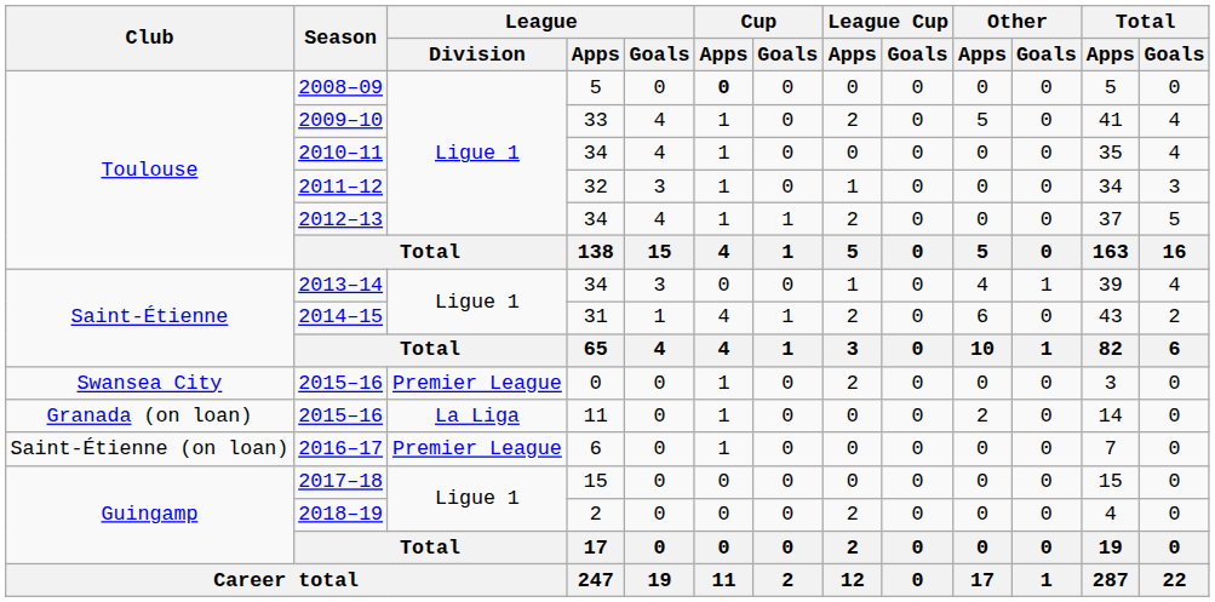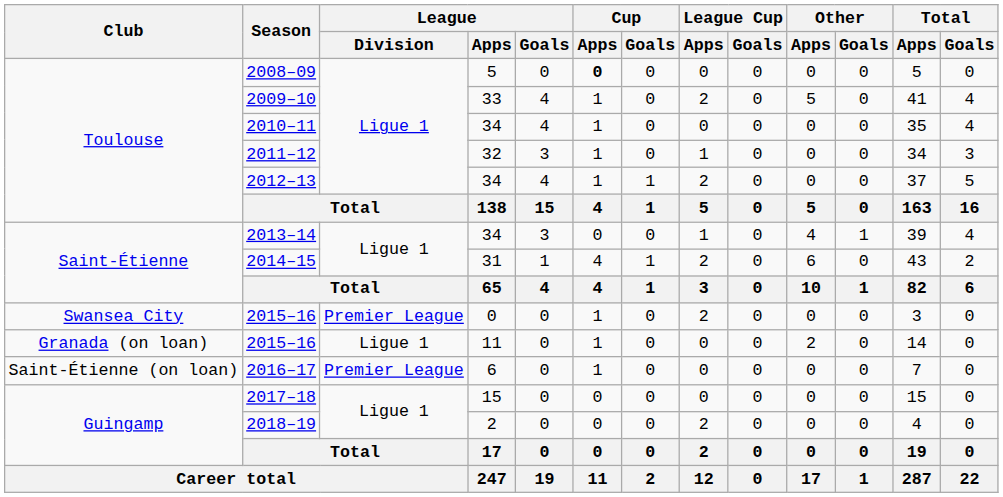2015–16 / 11 | League / Division: La Liga -> Ligue 1
